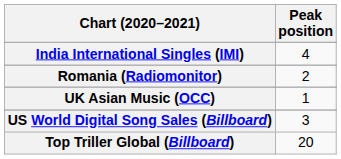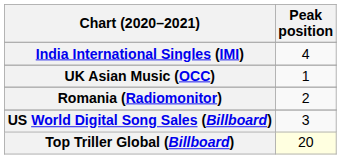rows swapped: Romania (Radiomonitor) <-> UK Asian Music (OCC)
Top Triller Global (Billboard) | Peak position: no background -> lightyellow background
